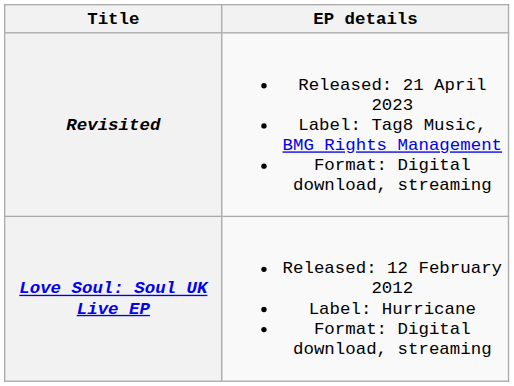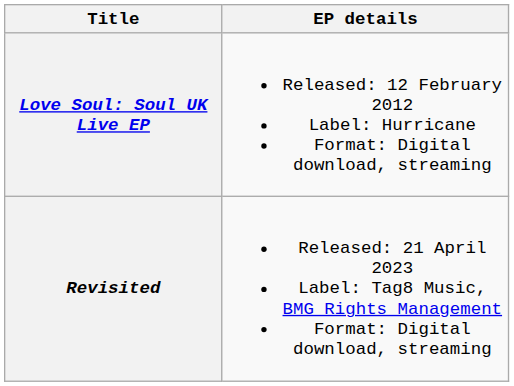rows swapped: Love Soul: Soul UK Live EP <-> Revisited
